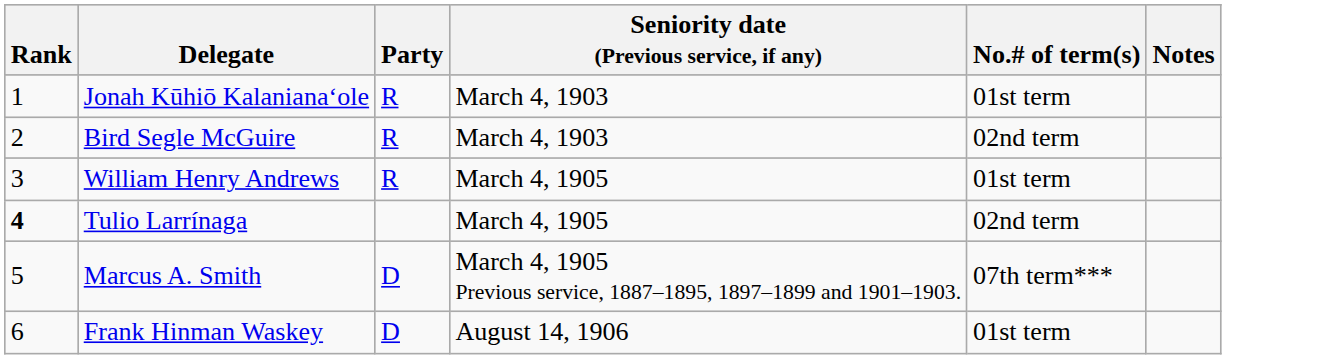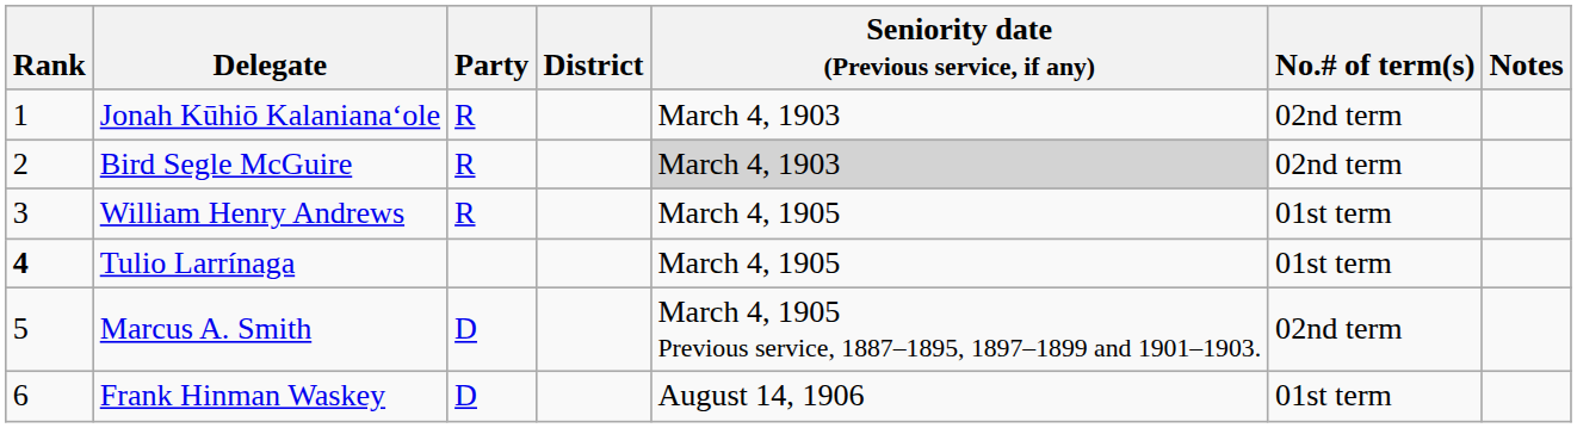+ column: District
Jonah Kūhiō Kalanianaʻole | No.# of term(s): 01st term -> 02nd term
Bird Segle McGuire | Seniority date (Previous service, if any): no background -> lightgrey background
Tulio Larrínaga | No.# of term(s): 02nd term -> 01st term
Marcus A. Smith | No.# of term(s): 07th term*** -> 02nd term
